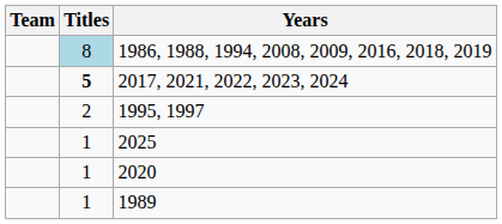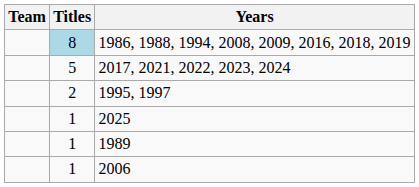2017, 2021, 2022, 2023, 2024 | Titles: bold -> normal
- row: 1 | 2020
+ row: 1 | 2006
